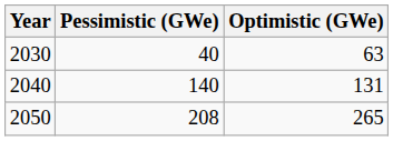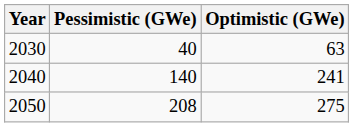2040 | Optimistic (GWe): 131 -> 241
2050 | Optimistic (GWe): 265 -> 275
